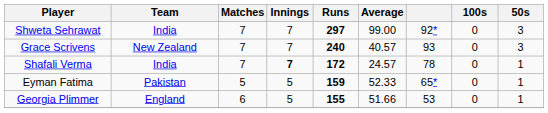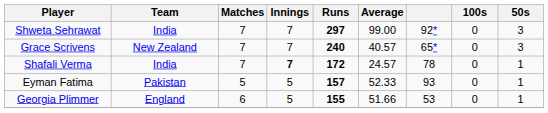Grace Scrivens | column 7: 93 -> 65*
Eyman Fatima | Runs: 159 -> 157
Eyman Fatima | column 7: 65* -> 93
